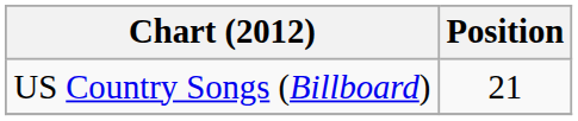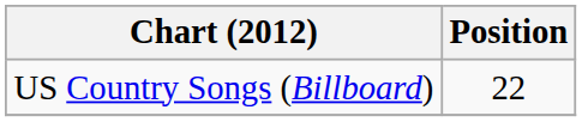US Country Songs (Billboard) | Position: 21 -> 22
